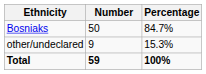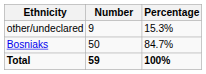rows swapped: Bosniaks <-> other/undeclared
